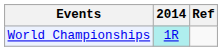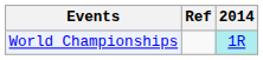columns swapped: 2014 <-> Ref
